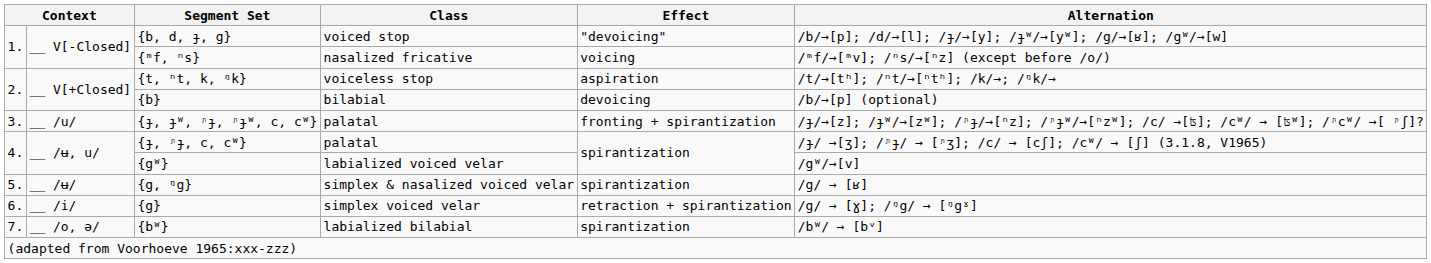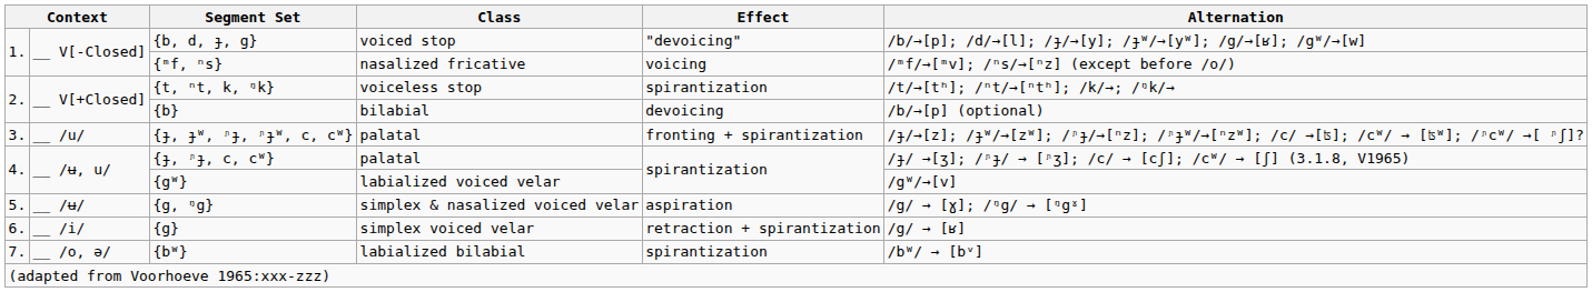{t, ⁿt, k, ᵑk} | Effect: aspiration -> spirantization
{g, ᵑg} | Effect: spirantization -> aspiration
{g, ᵑg} | Alternation: /g/ → [ʁ] -> /g/ → [ɣ]; /ᵑg/ → [ᵑgˠ]
{g} | Alternation: /g/ → [ɣ]; /ᵑg/ → [ᵑgˠ] -> /g/ → [ʁ]
